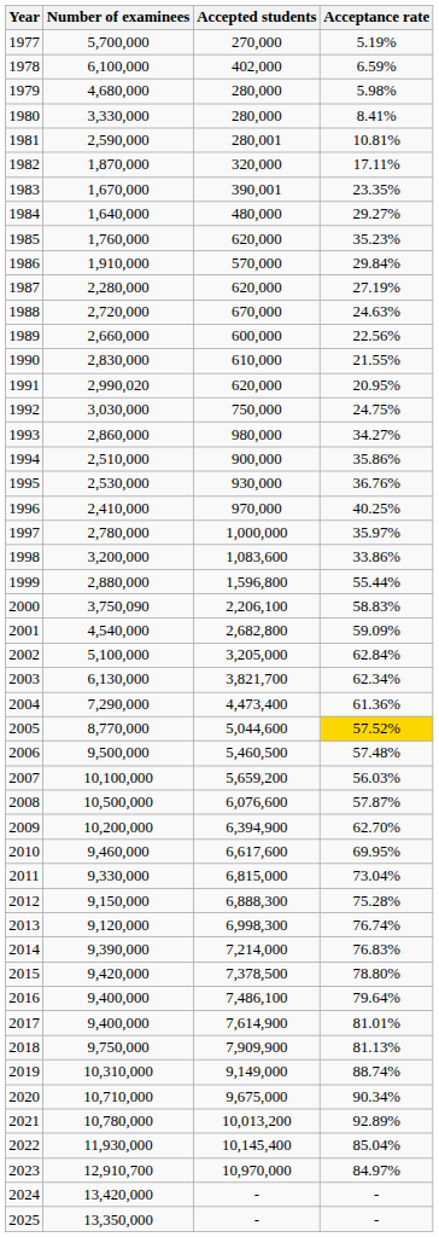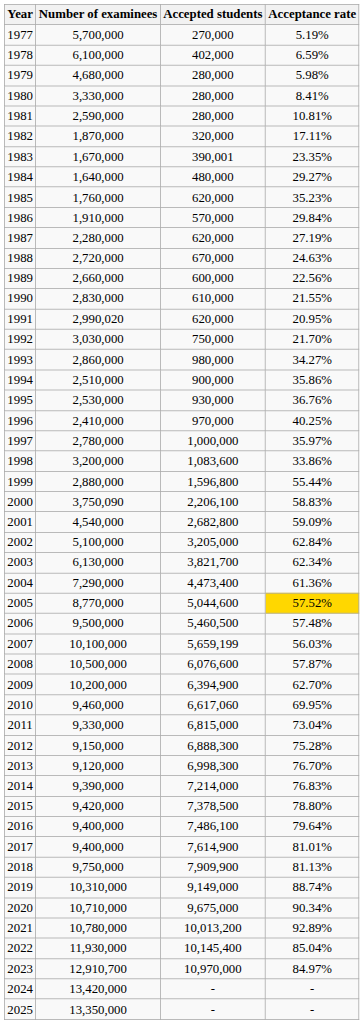1981 | Accepted students: 280,001 -> 280,000
1992 | Acceptance rate: 24.75% -> 21.70%
2007 | Accepted students: 5,659,200 -> 5,659,199
2010 | Accepted students: 6,617,600 -> 6,617,060
2013 | Acceptance rate: 76.74% -> 76.70%
